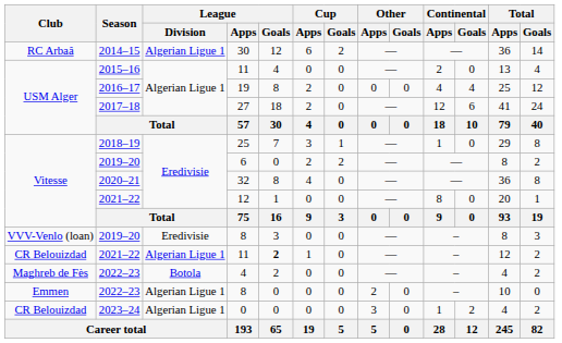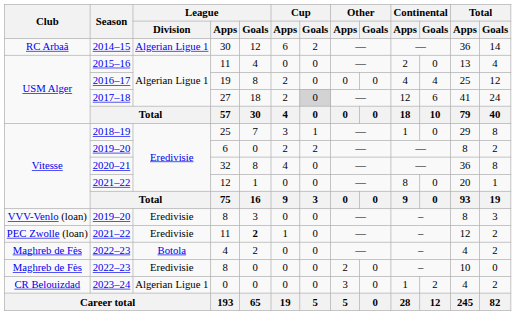27 | Cup / Goals: no background -> lightgrey background
2021–22 / 11 | Club: CR Belouizdad -> PEC Zwolle (loan)
2021–22 / 11 | League / Division: Algerian Ligue 1 -> Eredivisie
2022–23 / 8 | Club: Emmen -> Maghreb de Fès
2022–23 / 8 | League / Division: Algerian Ligue 1 -> Eredivisie
